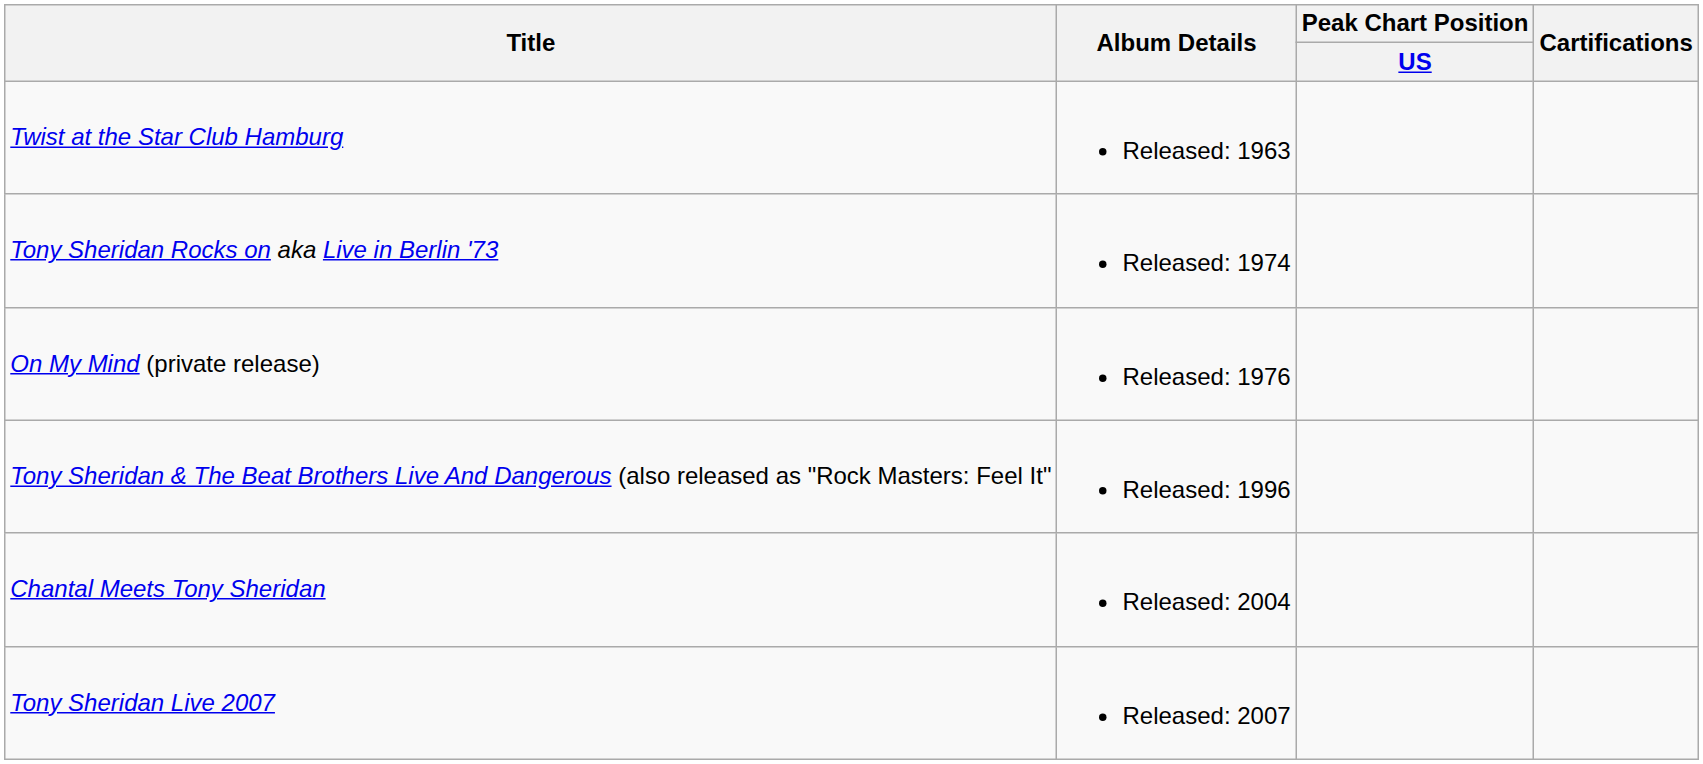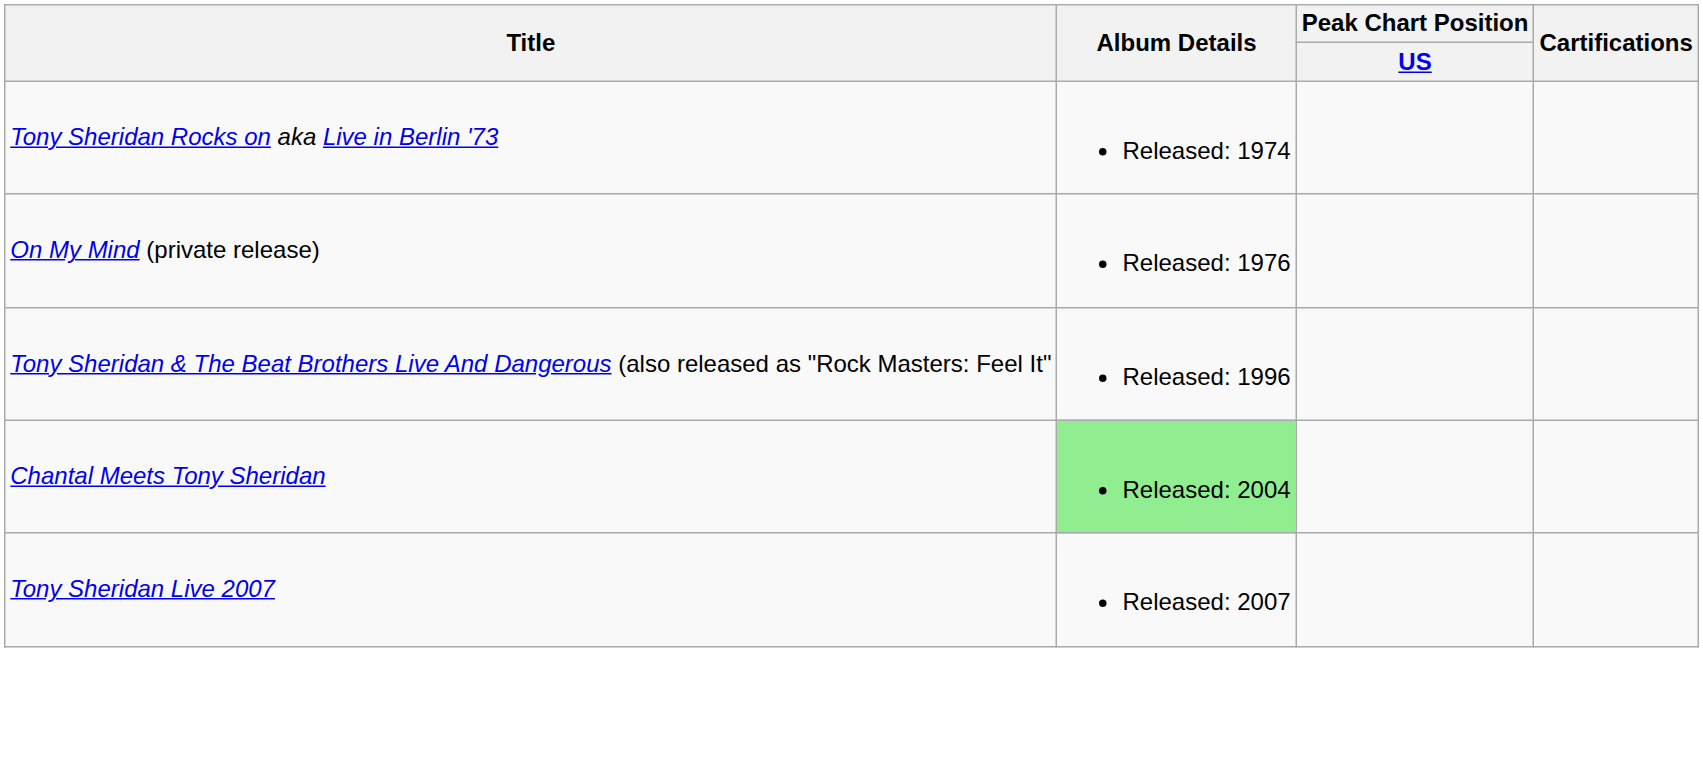- row: Twist at the Star Club Hamburg | Released: 1963
Chantal Meets Tony Sheridan | Album Details: no background -> lightgreen background
